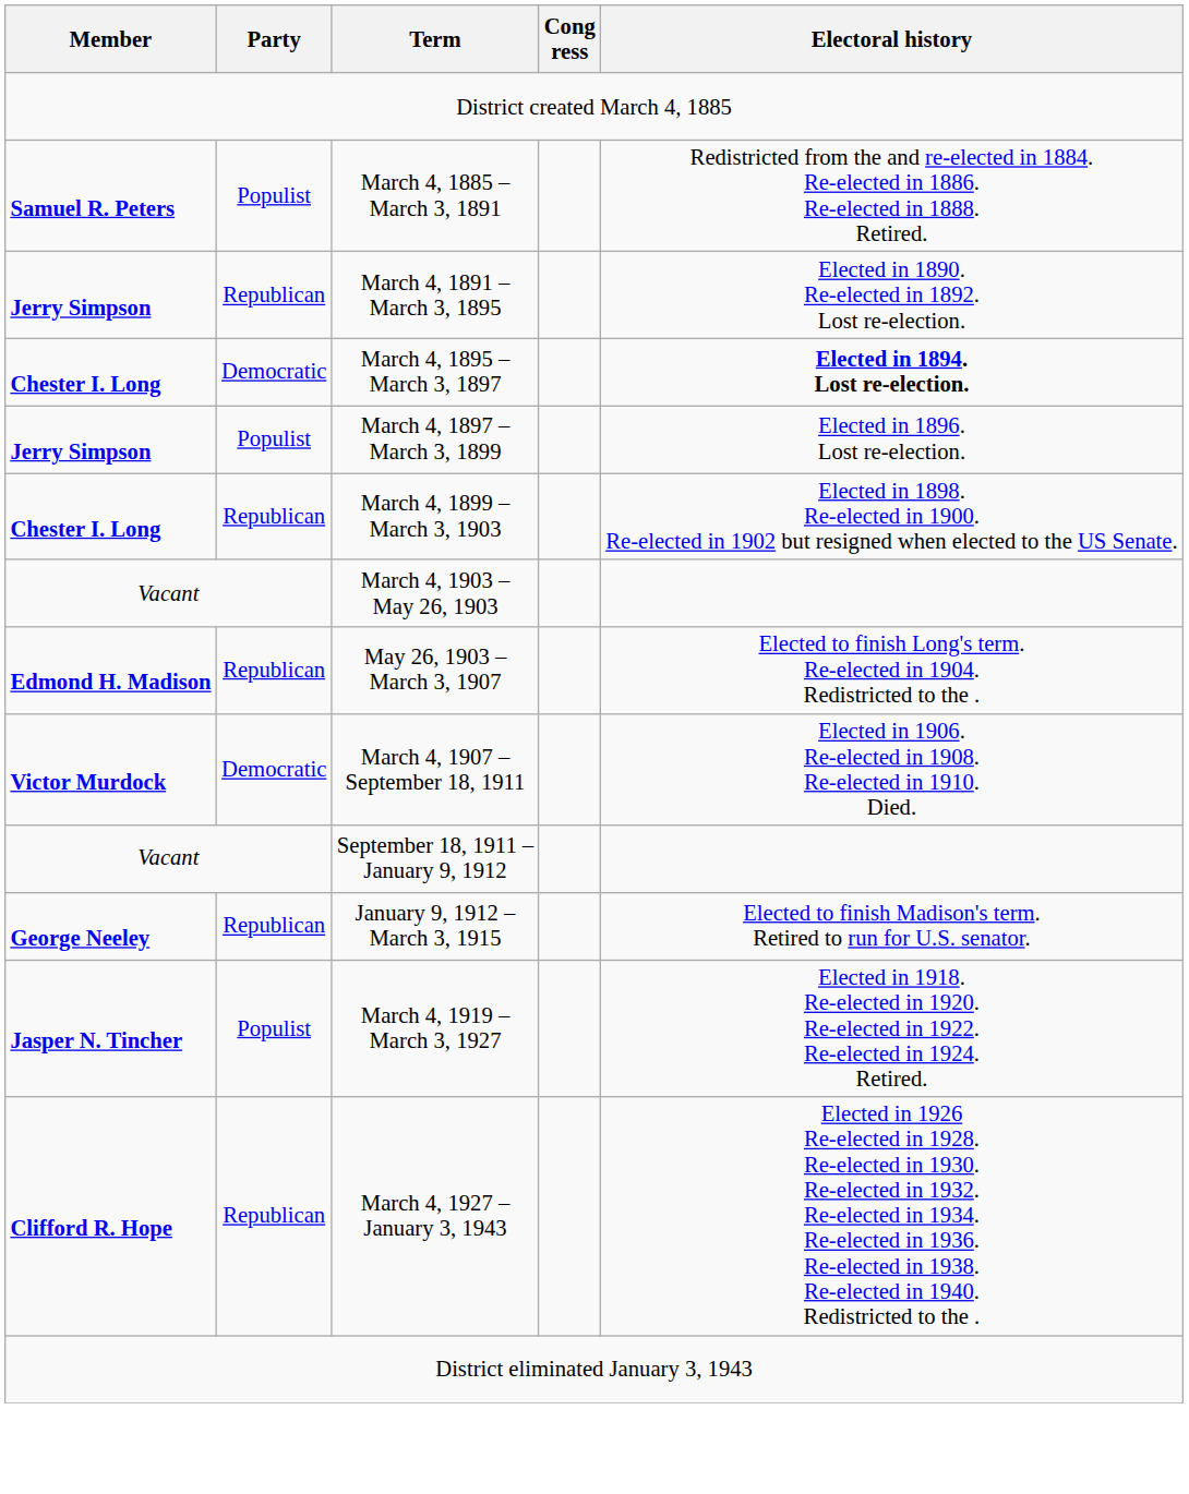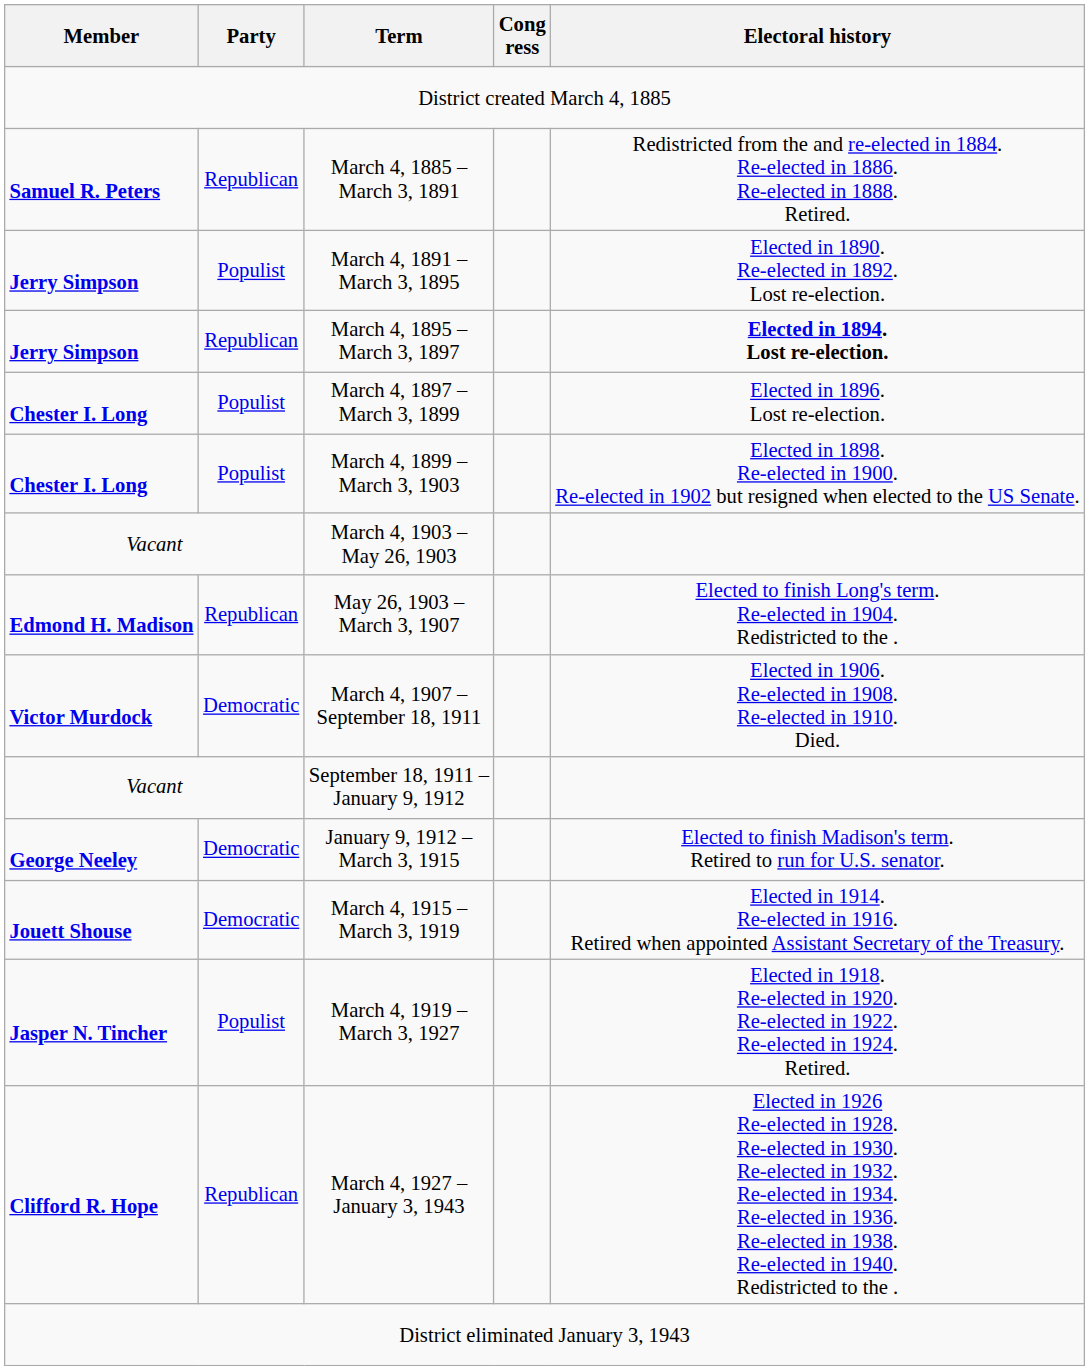March 4, 1885 – March 3, 1891 | Party: Populist -> Republican
March 4, 1891 – March 3, 1895 | Party: Republican -> Populist
March 4, 1895 – March 3, 1897 | Member: Chester I. Long -> Jerry Simpson
March 4, 1895 – March 3, 1897 | Party: Democratic -> Republican
March 4, 1897 – March 3, 1899 | Member: Jerry Simpson -> Chester I. Long
March 4, 1899 – March 3, 1903 | Party: Republican -> Populist
January 9, 1912 – March 3, 1915 | Party: Republican -> Democratic
+ row: Jouett Shouse | Democratic | March 4, 1915 – March 3, 1919 | Elected in 1914. Re-elected in 1916. Retired when appointed Assistant Secretary of the Treasury.
